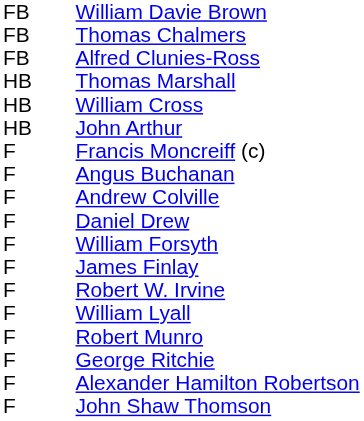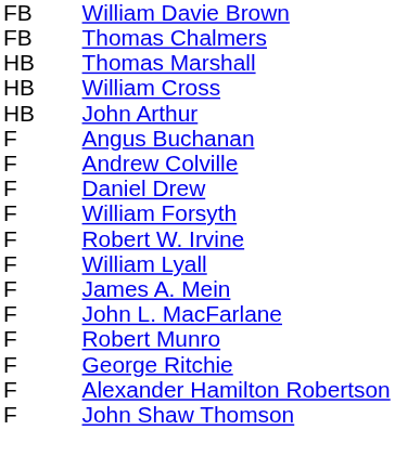- row: FB | Alfred Clunies-Ross
- row: F | Francis Moncreiff (c)
- row: F | James Finlay
+ row: F | James A. Mein
+ row: F | John L. MacFarlane
